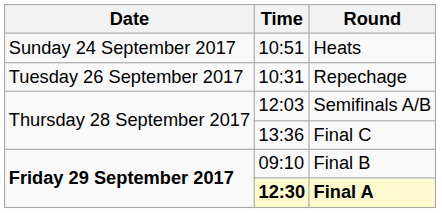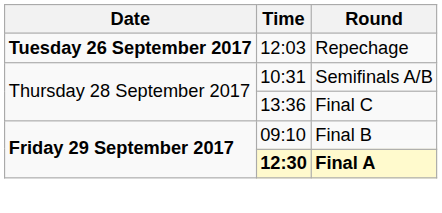- row: Sunday 24 September 2017 | 10:51 | Heats
Repechage | Date: normal -> bold
Repechage | Time: 10:31 -> 12:03
Semifinals A/B | Time: 12:03 -> 10:31
